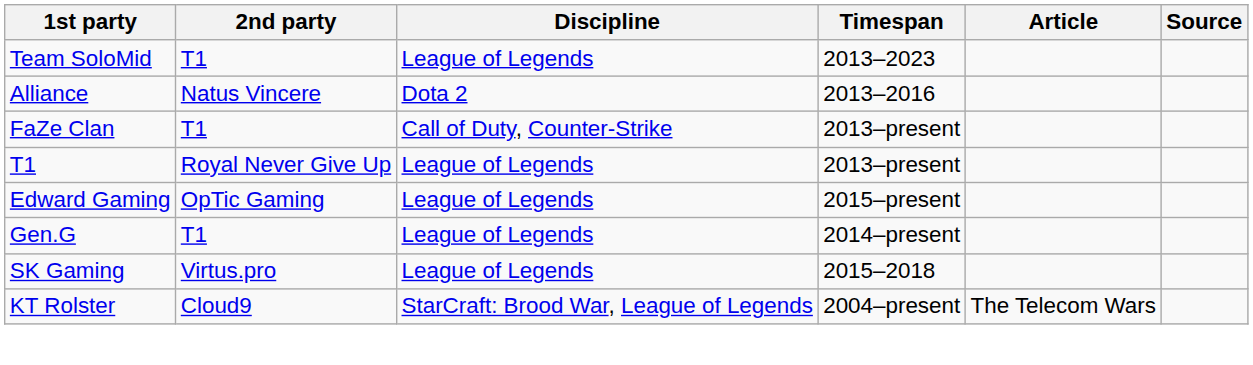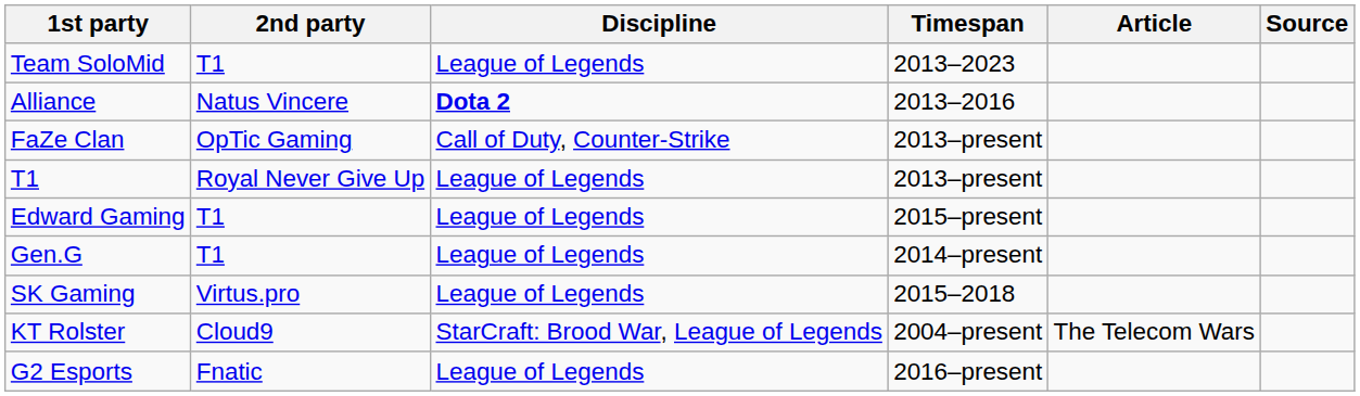Alliance | Discipline: normal -> bold
FaZe Clan | 2nd party: T1 -> OpTic Gaming
Edward Gaming | 2nd party: OpTic Gaming -> T1
+ row: G2 Esports | Fnatic | League of Legends | 2016–present
